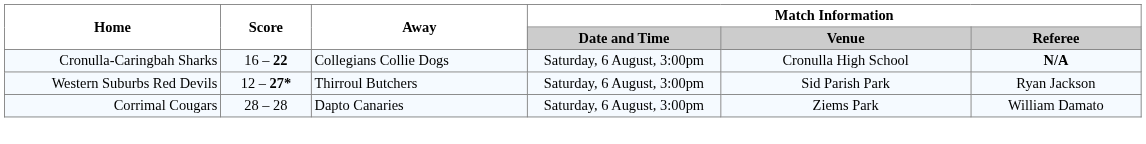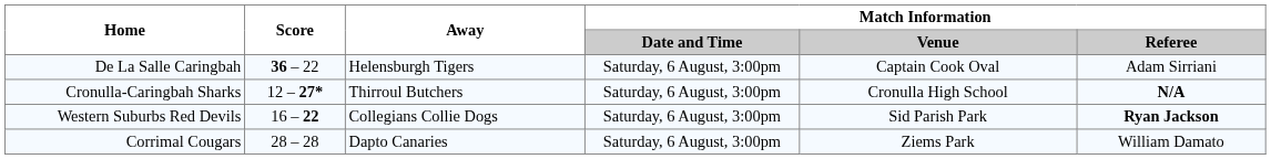+ row: De La Salle Caringbah | 36 – 22 | Helensburgh Tigers | Saturday, 6 August, 3:00pm | Captain Cook Oval | Adam Sirriani
Cronulla-Caringbah Sharks | Score: 16 – 22 -> 12 – 27*
Cronulla-Caringbah Sharks | Away: Collegians Collie Dogs -> Thirroul Butchers
Western Suburbs Red Devils | Score: 12 – 27* -> 16 – 22
Western Suburbs Red Devils | Away: Thirroul Butchers -> Collegians Collie Dogs
Western Suburbs Red Devils | Match Information / Referee: normal -> bold
